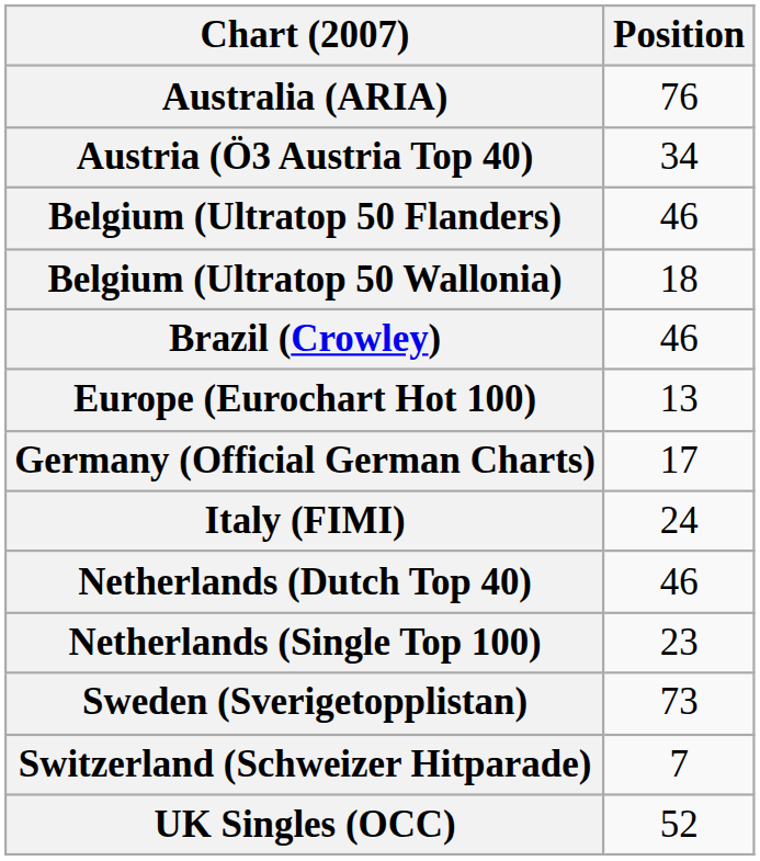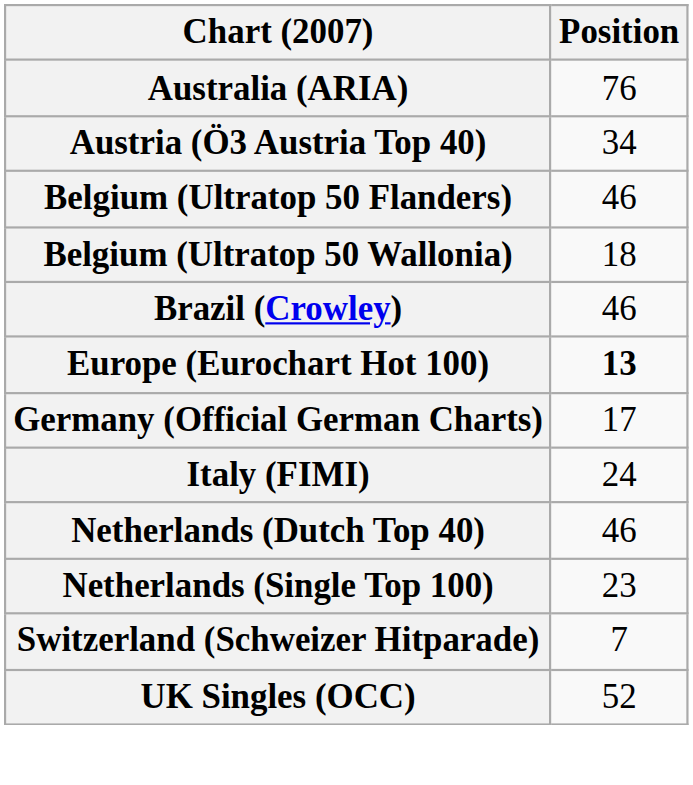Europe (Eurochart Hot 100) | Position: normal -> bold
- row: Sweden (Sverigetopplistan) | 73
